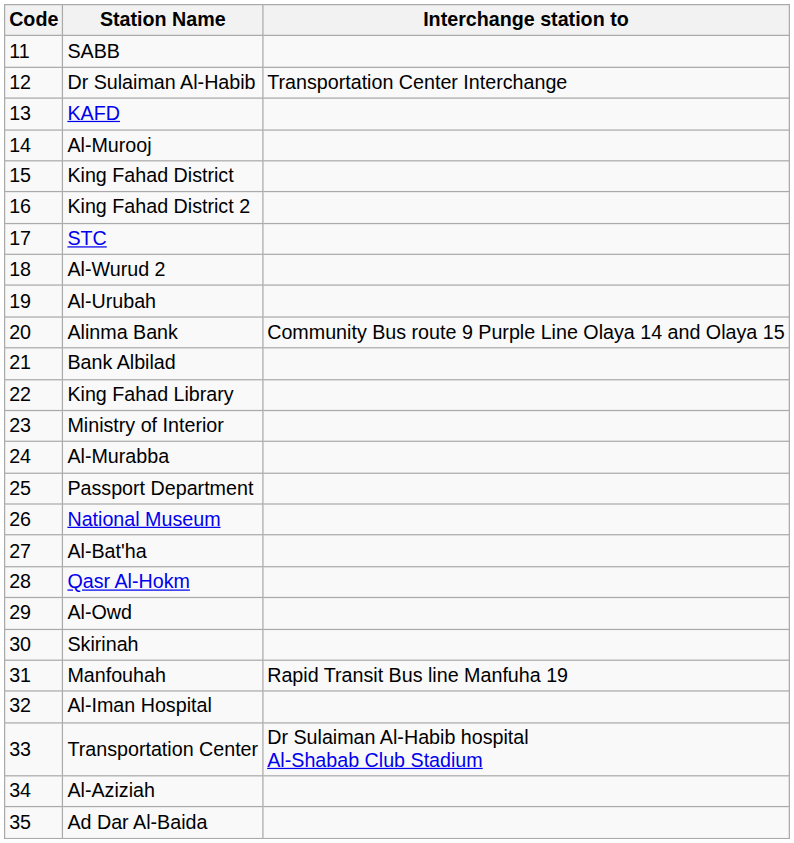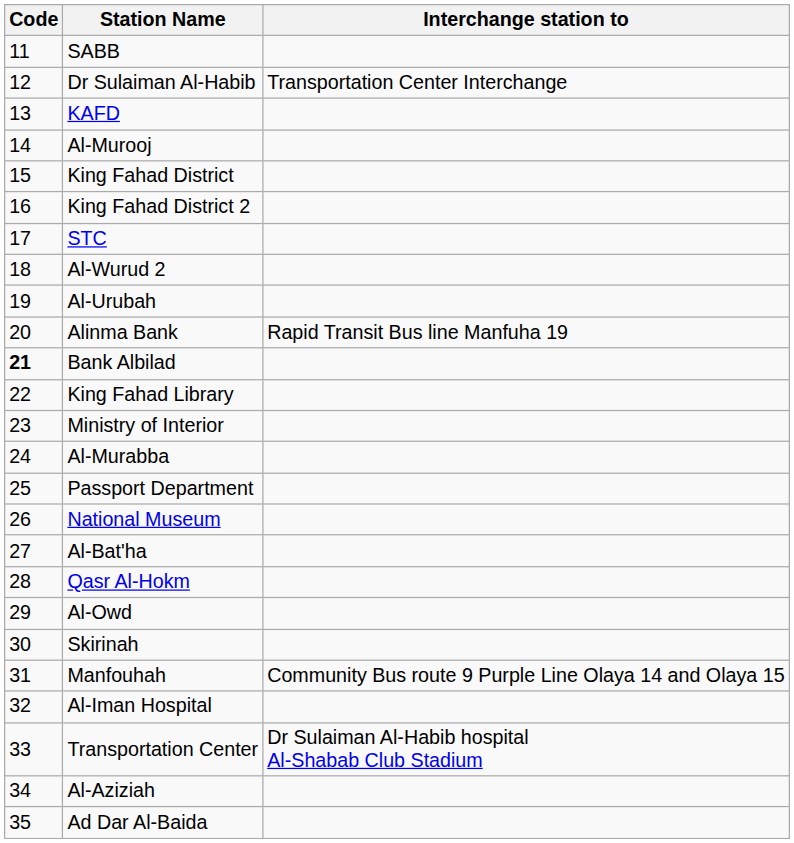Alinma Bank | Interchange station to: Community Bus route 9 Purple Line Olaya 14 and Olaya 15 -> Rapid Transit Bus line Manfuha 19
Bank Albilad | Code: normal -> bold
Manfouhah | Interchange station to: Rapid Transit Bus line Manfuha 19 -> Community Bus route 9 Purple Line Olaya 14 and Olaya 15
